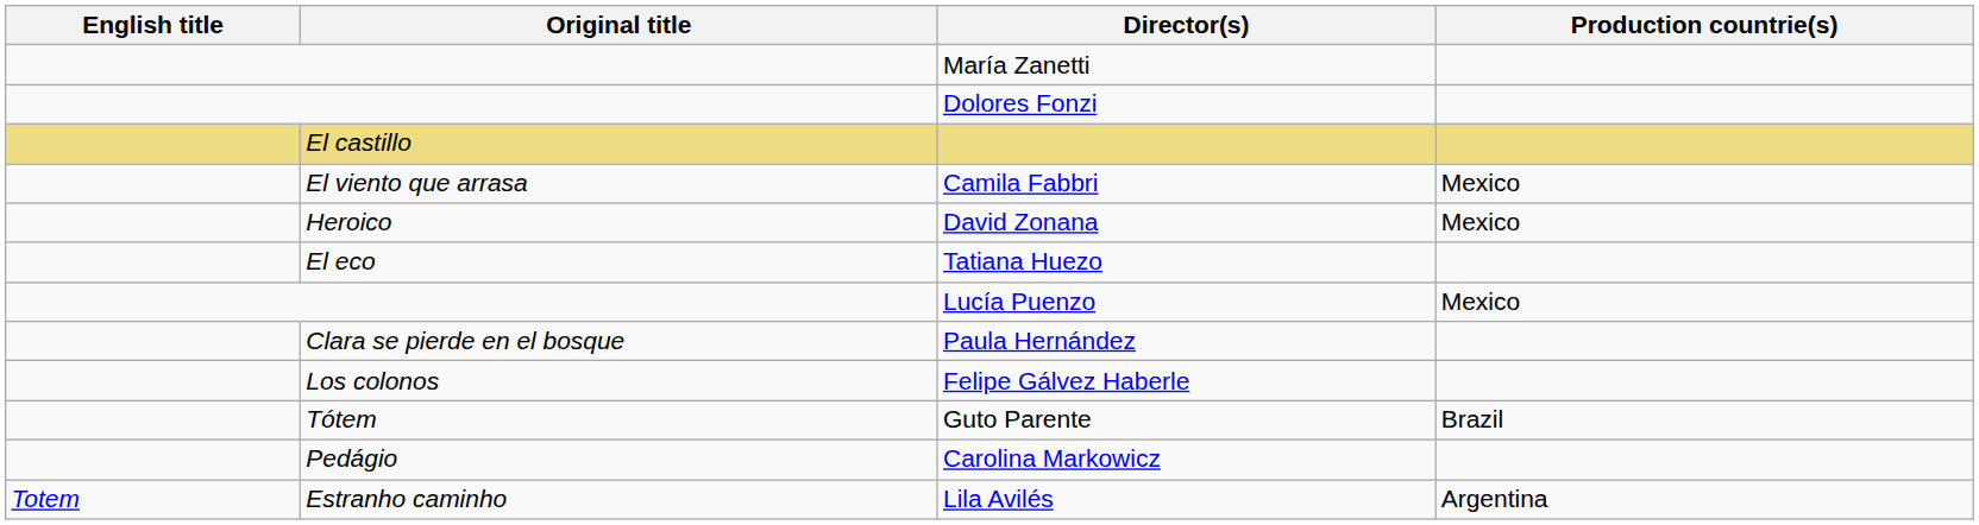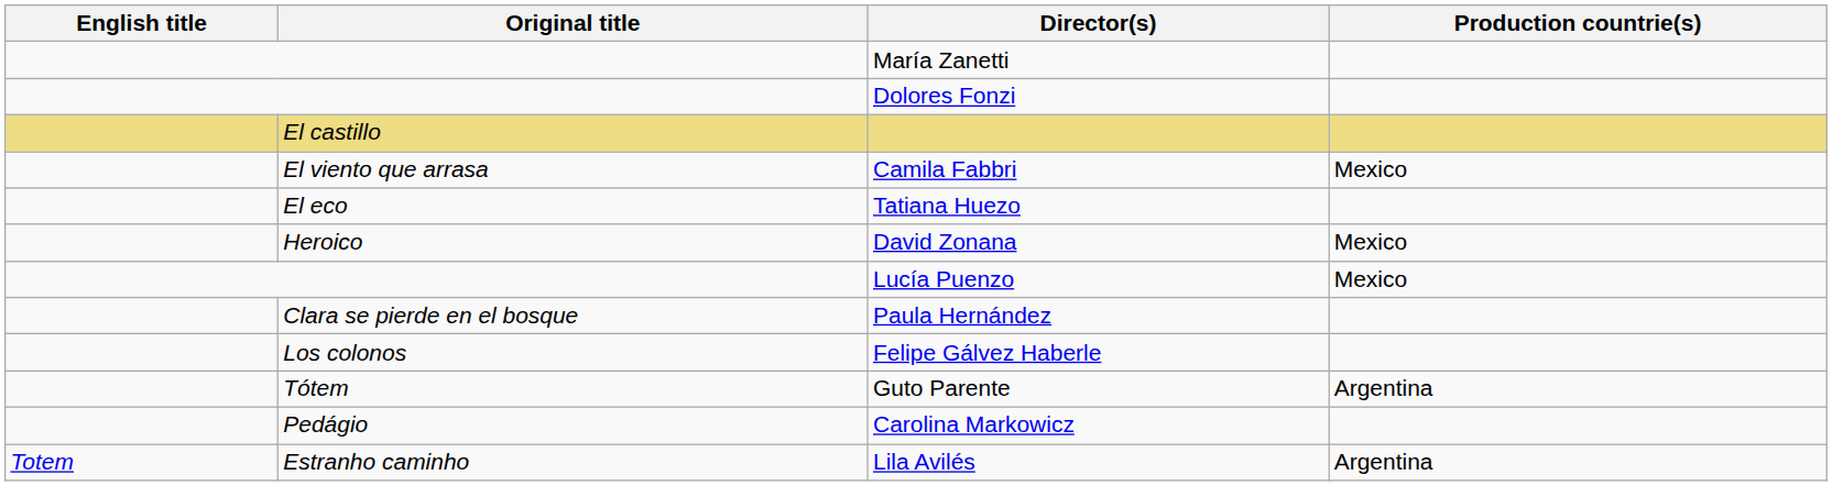rows swapped: Tatiana Huezo <-> David Zonana
Guto Parente | Production countrie(s): Brazil -> Argentina
